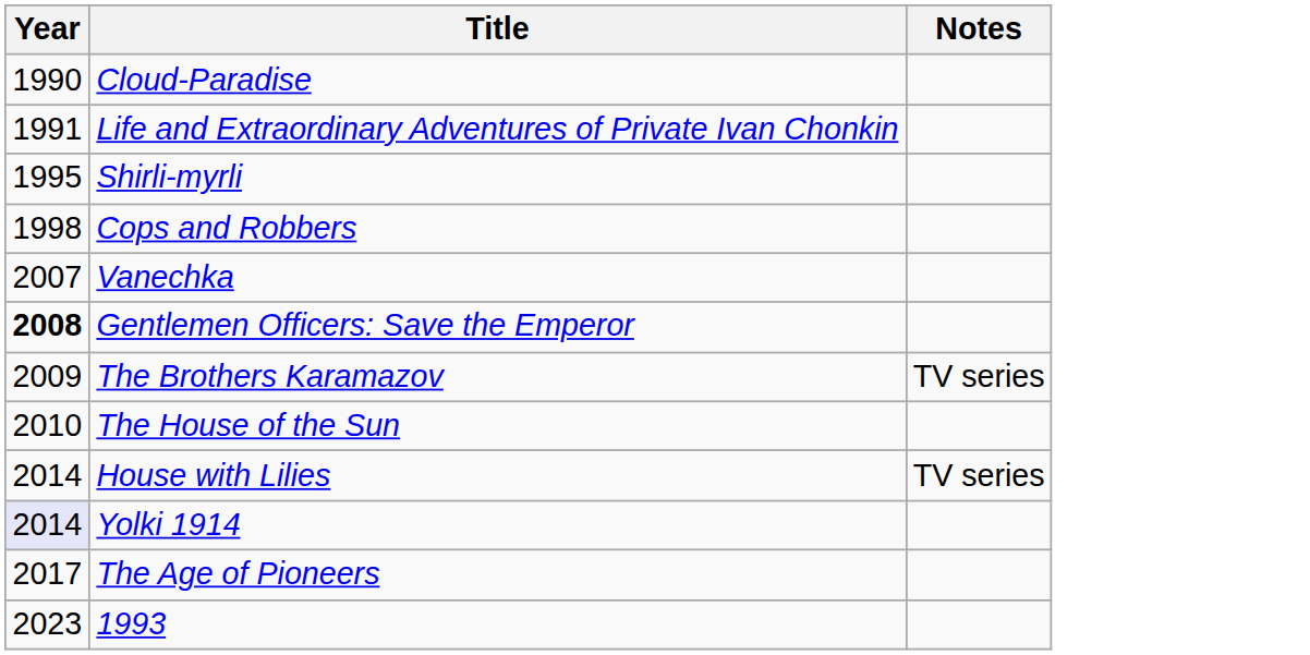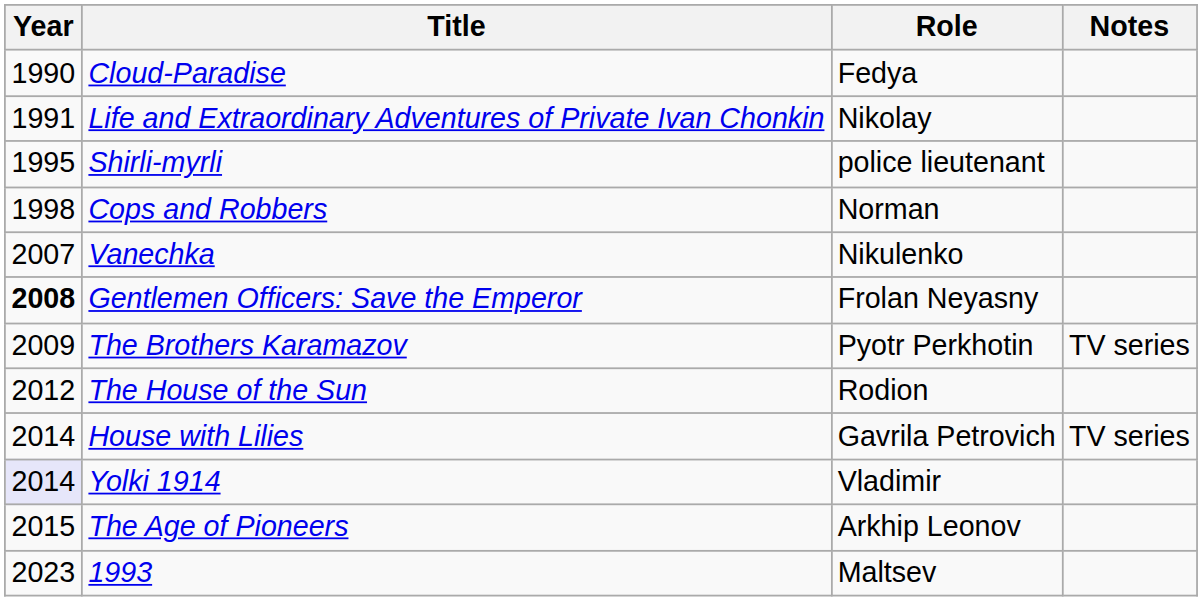+ column: Role | Fedya | Nikolay | police lieutenant | Norman | Nikulenko | Frolan Neyasny | Pyotr Perkhotin | Rodion | Gavrila Petrovich | Vladimir | Arkhip Leonov | Maltsev
The House of the Sun | Year: 2010 -> 2012
The Age of Pioneers | Year: 2017 -> 2015
